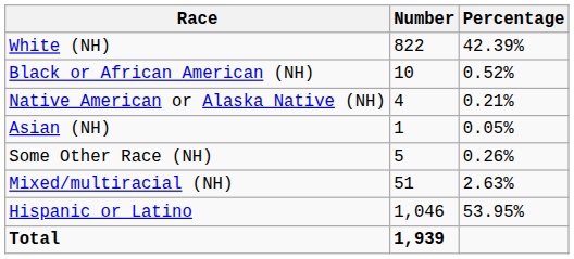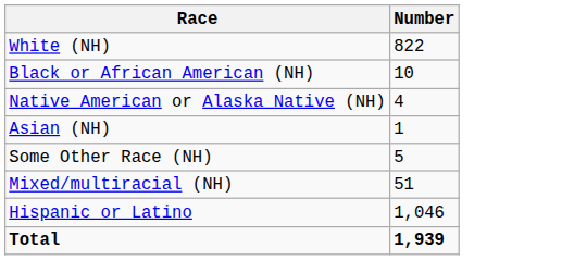- column: Percentage | 42.39% | 0.52% | 0.21% | 0.05% | 0.26% | 2.63% | 53.95%
